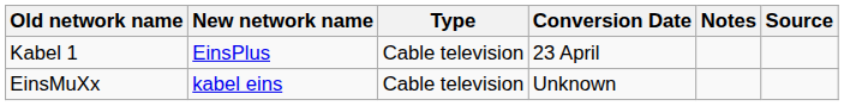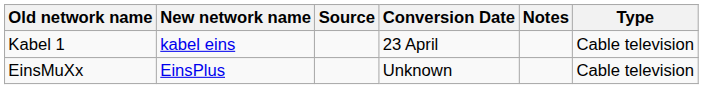columns swapped: Type <-> Source
Kabel 1 | New network name: EinsPlus -> kabel eins
EinsMuXx | New network name: kabel eins -> EinsPlus
